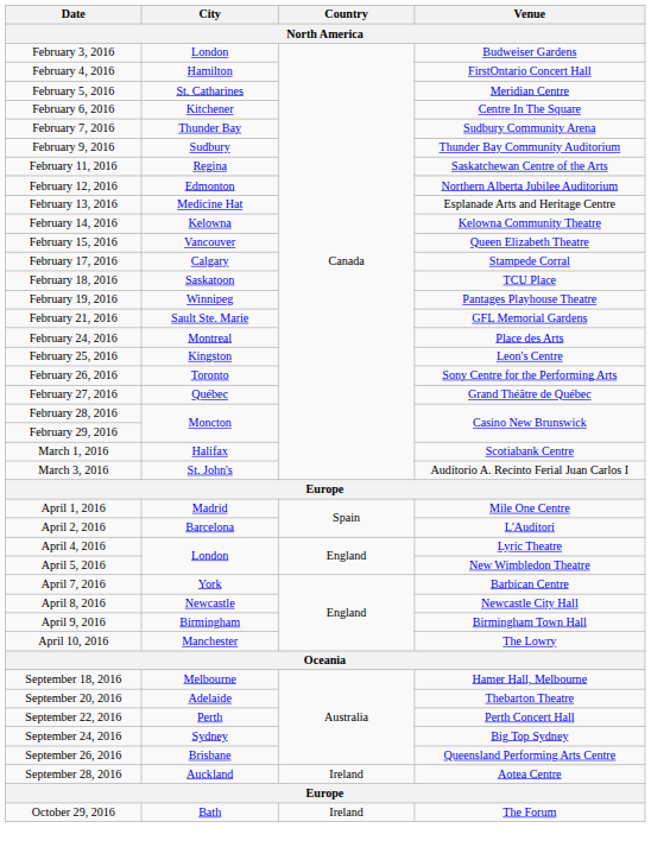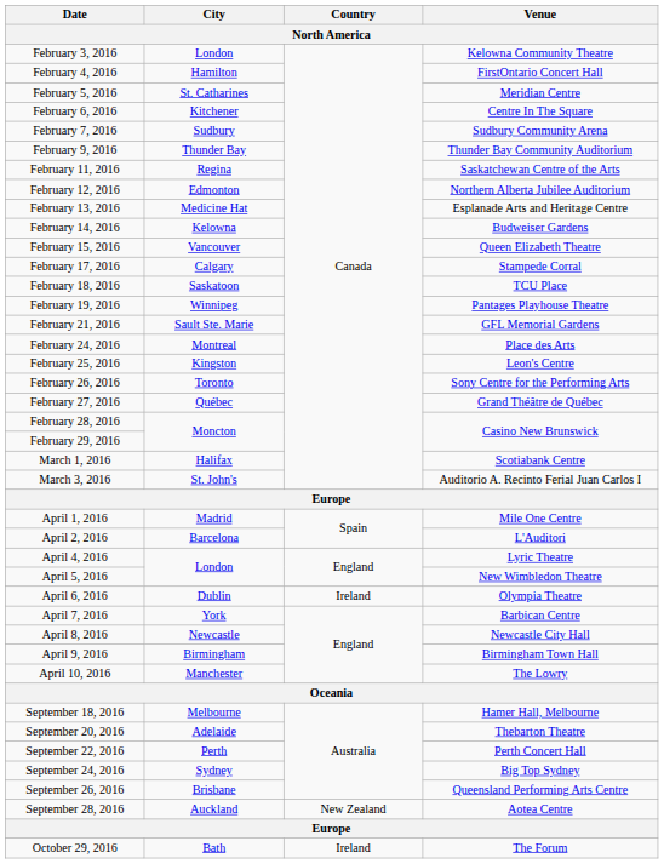February 3, 2016 | Venue: Budweiser Gardens -> Kelowna Community Theatre
February 7, 2016 | City: Thunder Bay -> Sudbury
February 9, 2016 | City: Sudbury -> Thunder Bay
February 14, 2016 | Venue: Kelowna Community Theatre -> Budweiser Gardens
+ row: April 6, 2016 | Dublin | Ireland | Olympia Theatre
September 28, 2016 | Country: Ireland -> New Zealand
